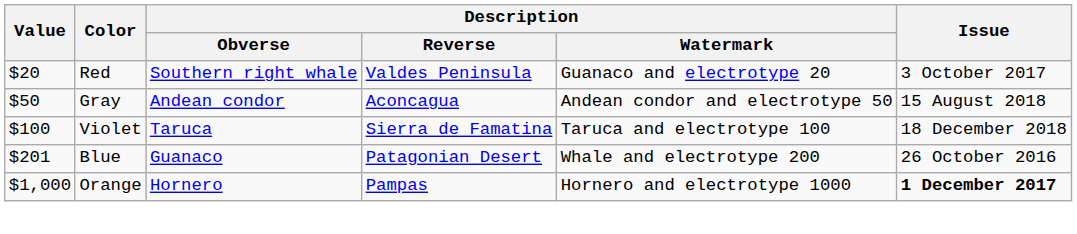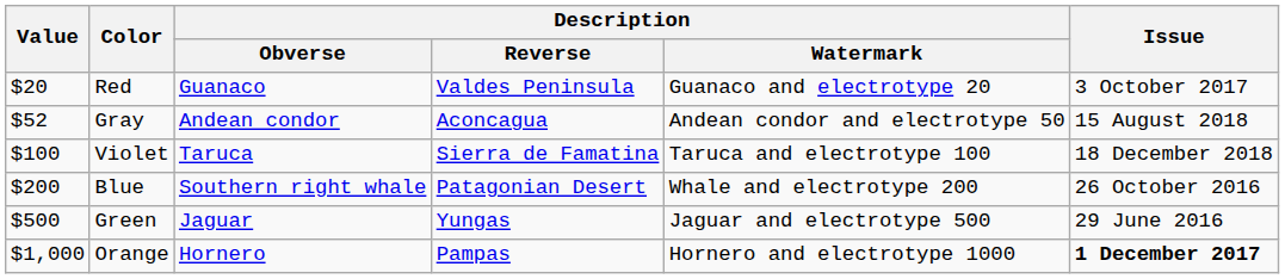Red | Description / Obverse: Southern right whale -> Guanaco
Gray | Value: $50 -> $52
Blue | Value: $201 -> $200
Blue | Description / Obverse: Guanaco -> Southern right whale
+ row: $500 | Green | Jaguar | Yungas | Jaguar and electrotype 500 | 29 June 2016
